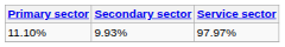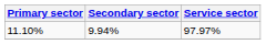11.10% | Secondary sector: 9.93% -> 9.94%
